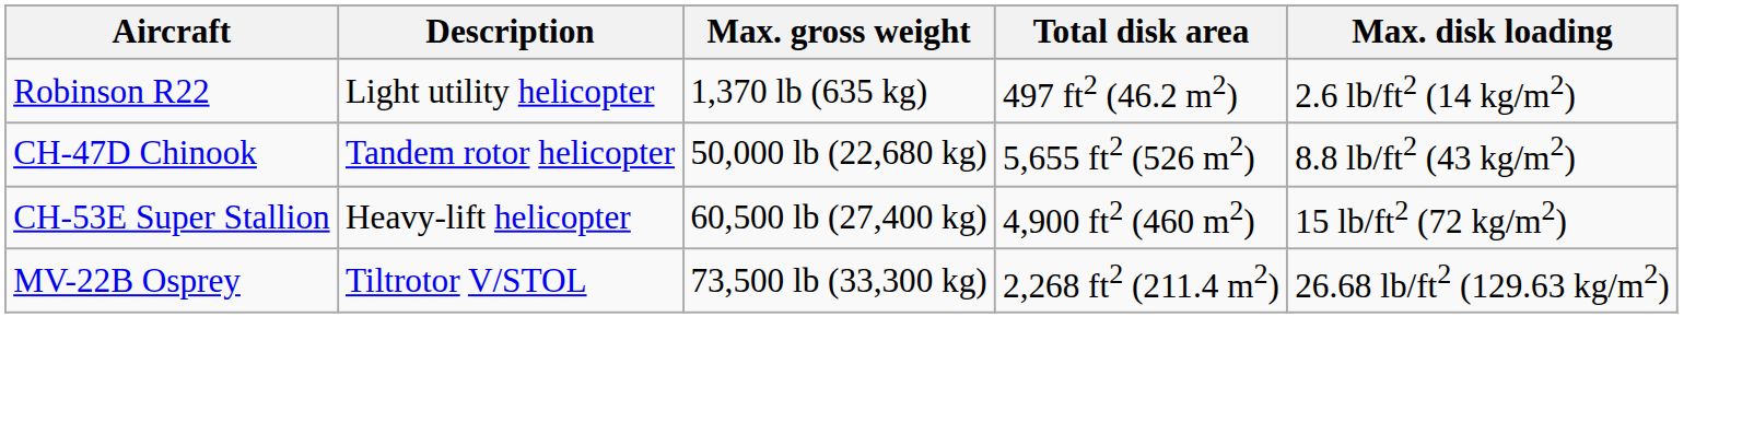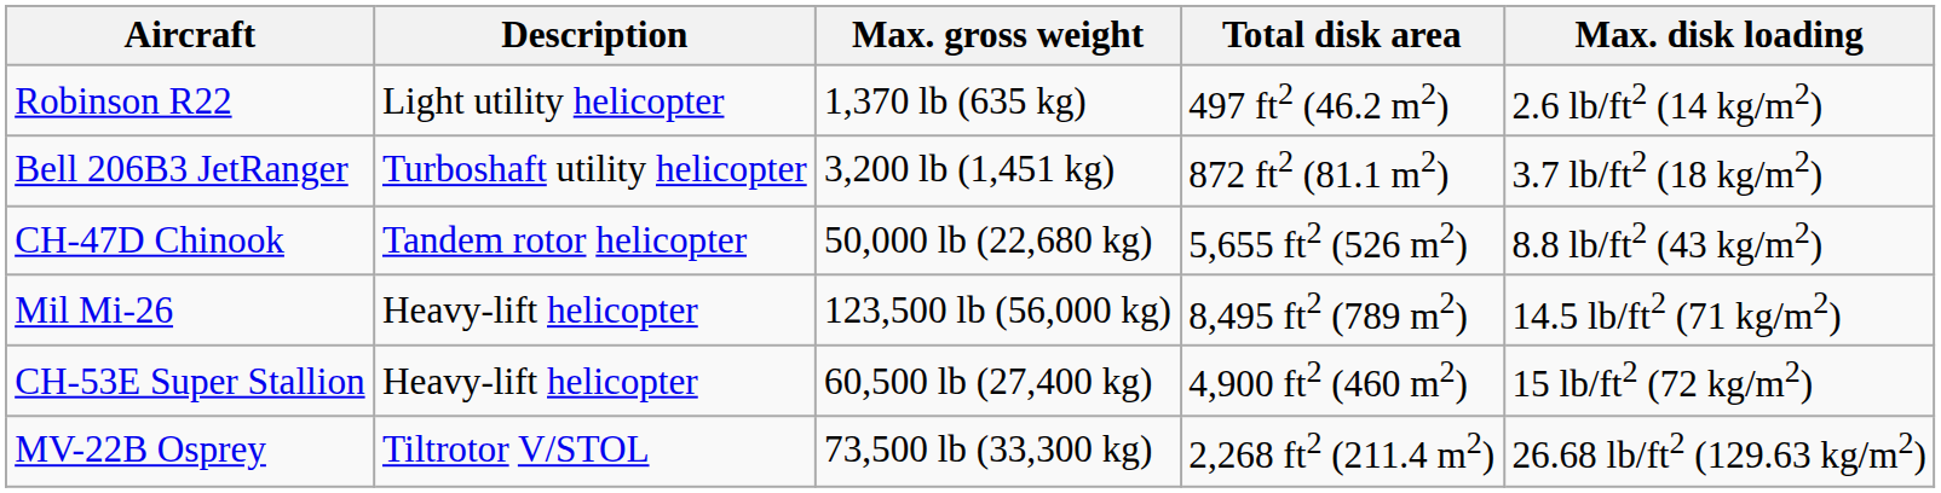+ row: Bell 206B3 JetRanger | Turboshaft utility helicopter | 3,200 lb (1,451 kg) | 872 ft2 (81.1 m2) | 3.7 lb/ft2 (18 kg/m2)
+ row: Mil Mi-26 | Heavy-lift helicopter | 123,500 lb (56,000 kg) | 8,495 ft2 (789 m2) | 14.5 lb/ft2 (71 kg/m2)
